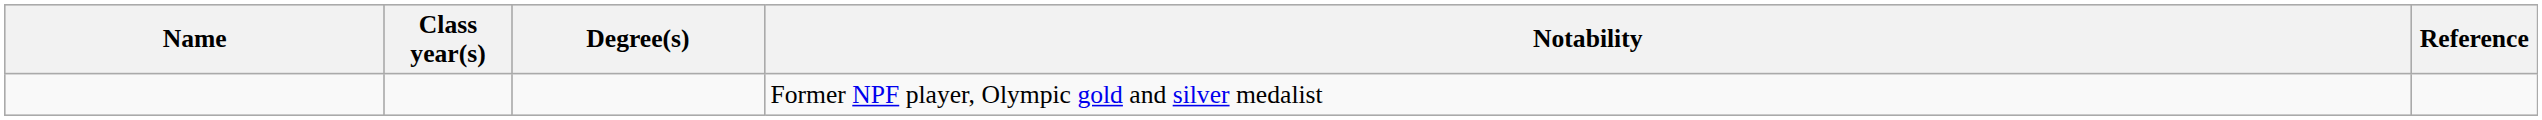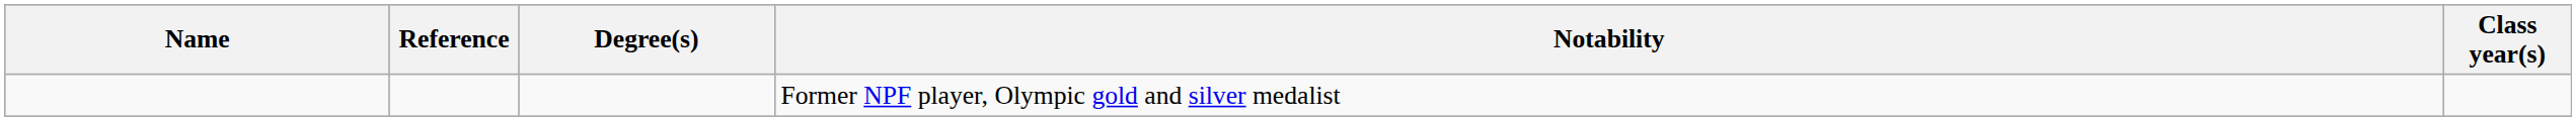columns swapped: Class year(s) <-> Reference
